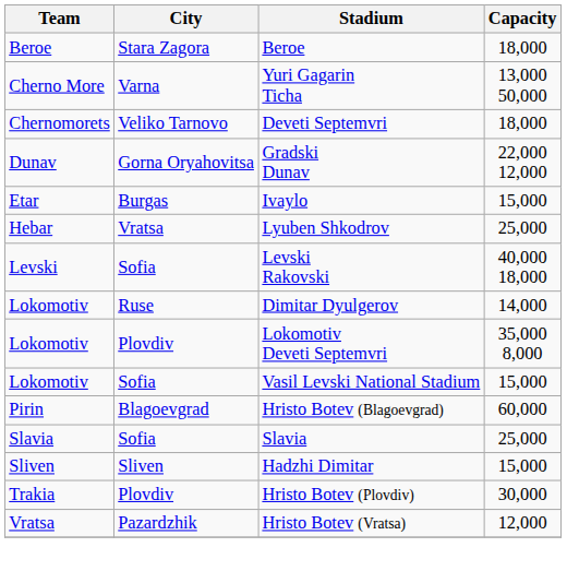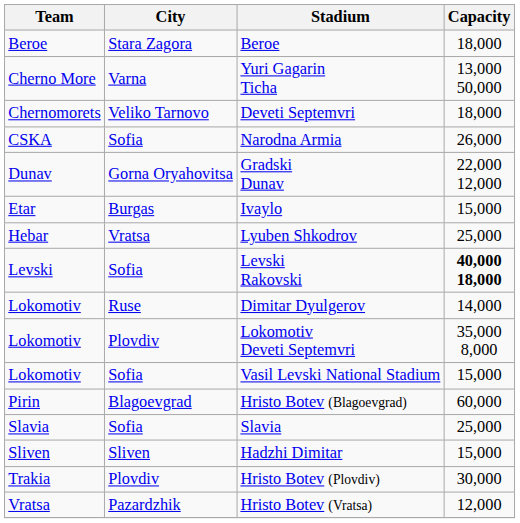+ row: CSKA | Sofia | Narodna Armia | 26,000
Levski Rakovski | Capacity: normal -> bold
